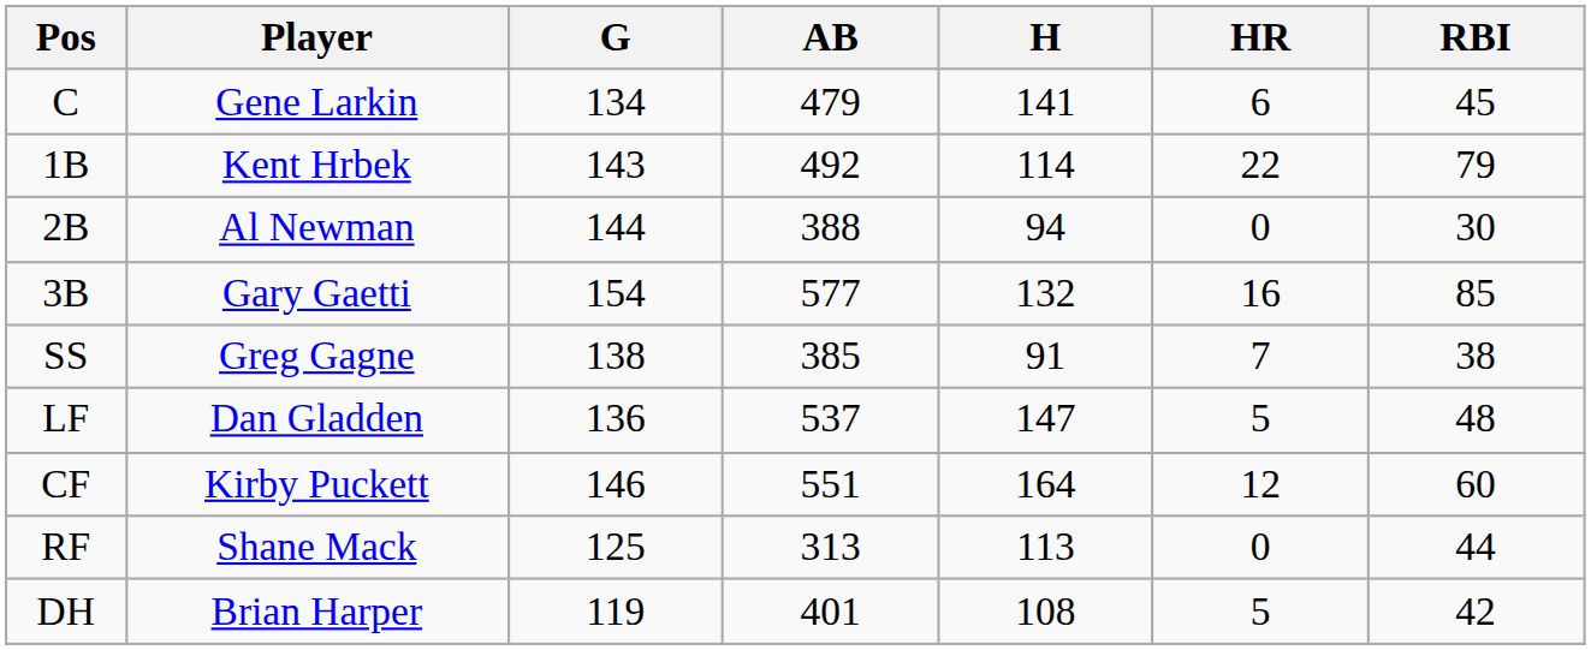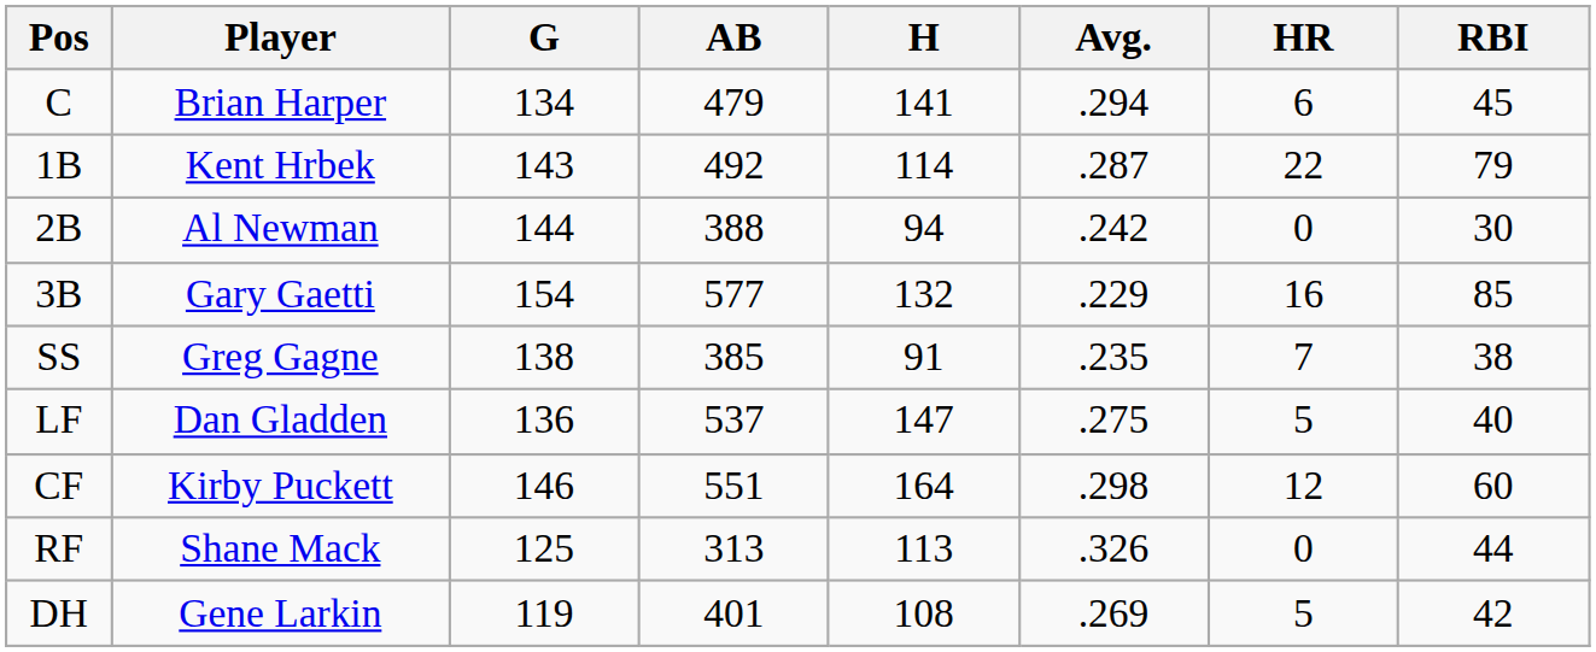+ column: Avg. | .294 | .287 | .242 | .229 | .235 | .275 | .298 | .326 | .269
C | Player: Gene Larkin -> Brian Harper
LF | RBI: 48 -> 40
DH | Player: Brian Harper -> Gene Larkin
